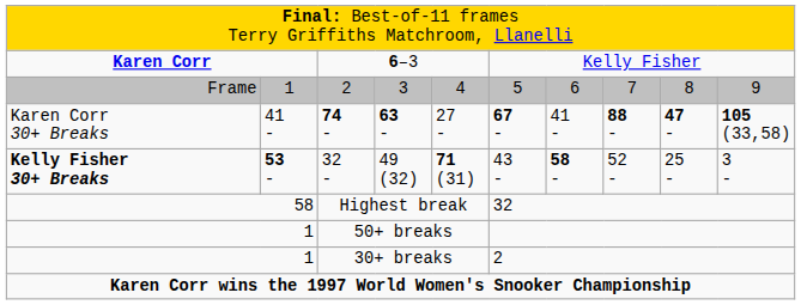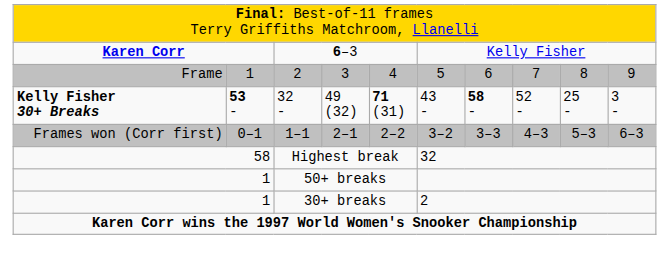- row: Karen Corr 30+ Breaks | 41 - | 74 - | 63 - | 27 - | 67 - | 41 - | 88 - | 47 - | 105 (33,58)
+ row: Frames won (Corr first) | 0–1 | 1–1 | 2–1 | 2–2 | 3–2 | 3–3 | 4–3 | 5–3 | 6–3
